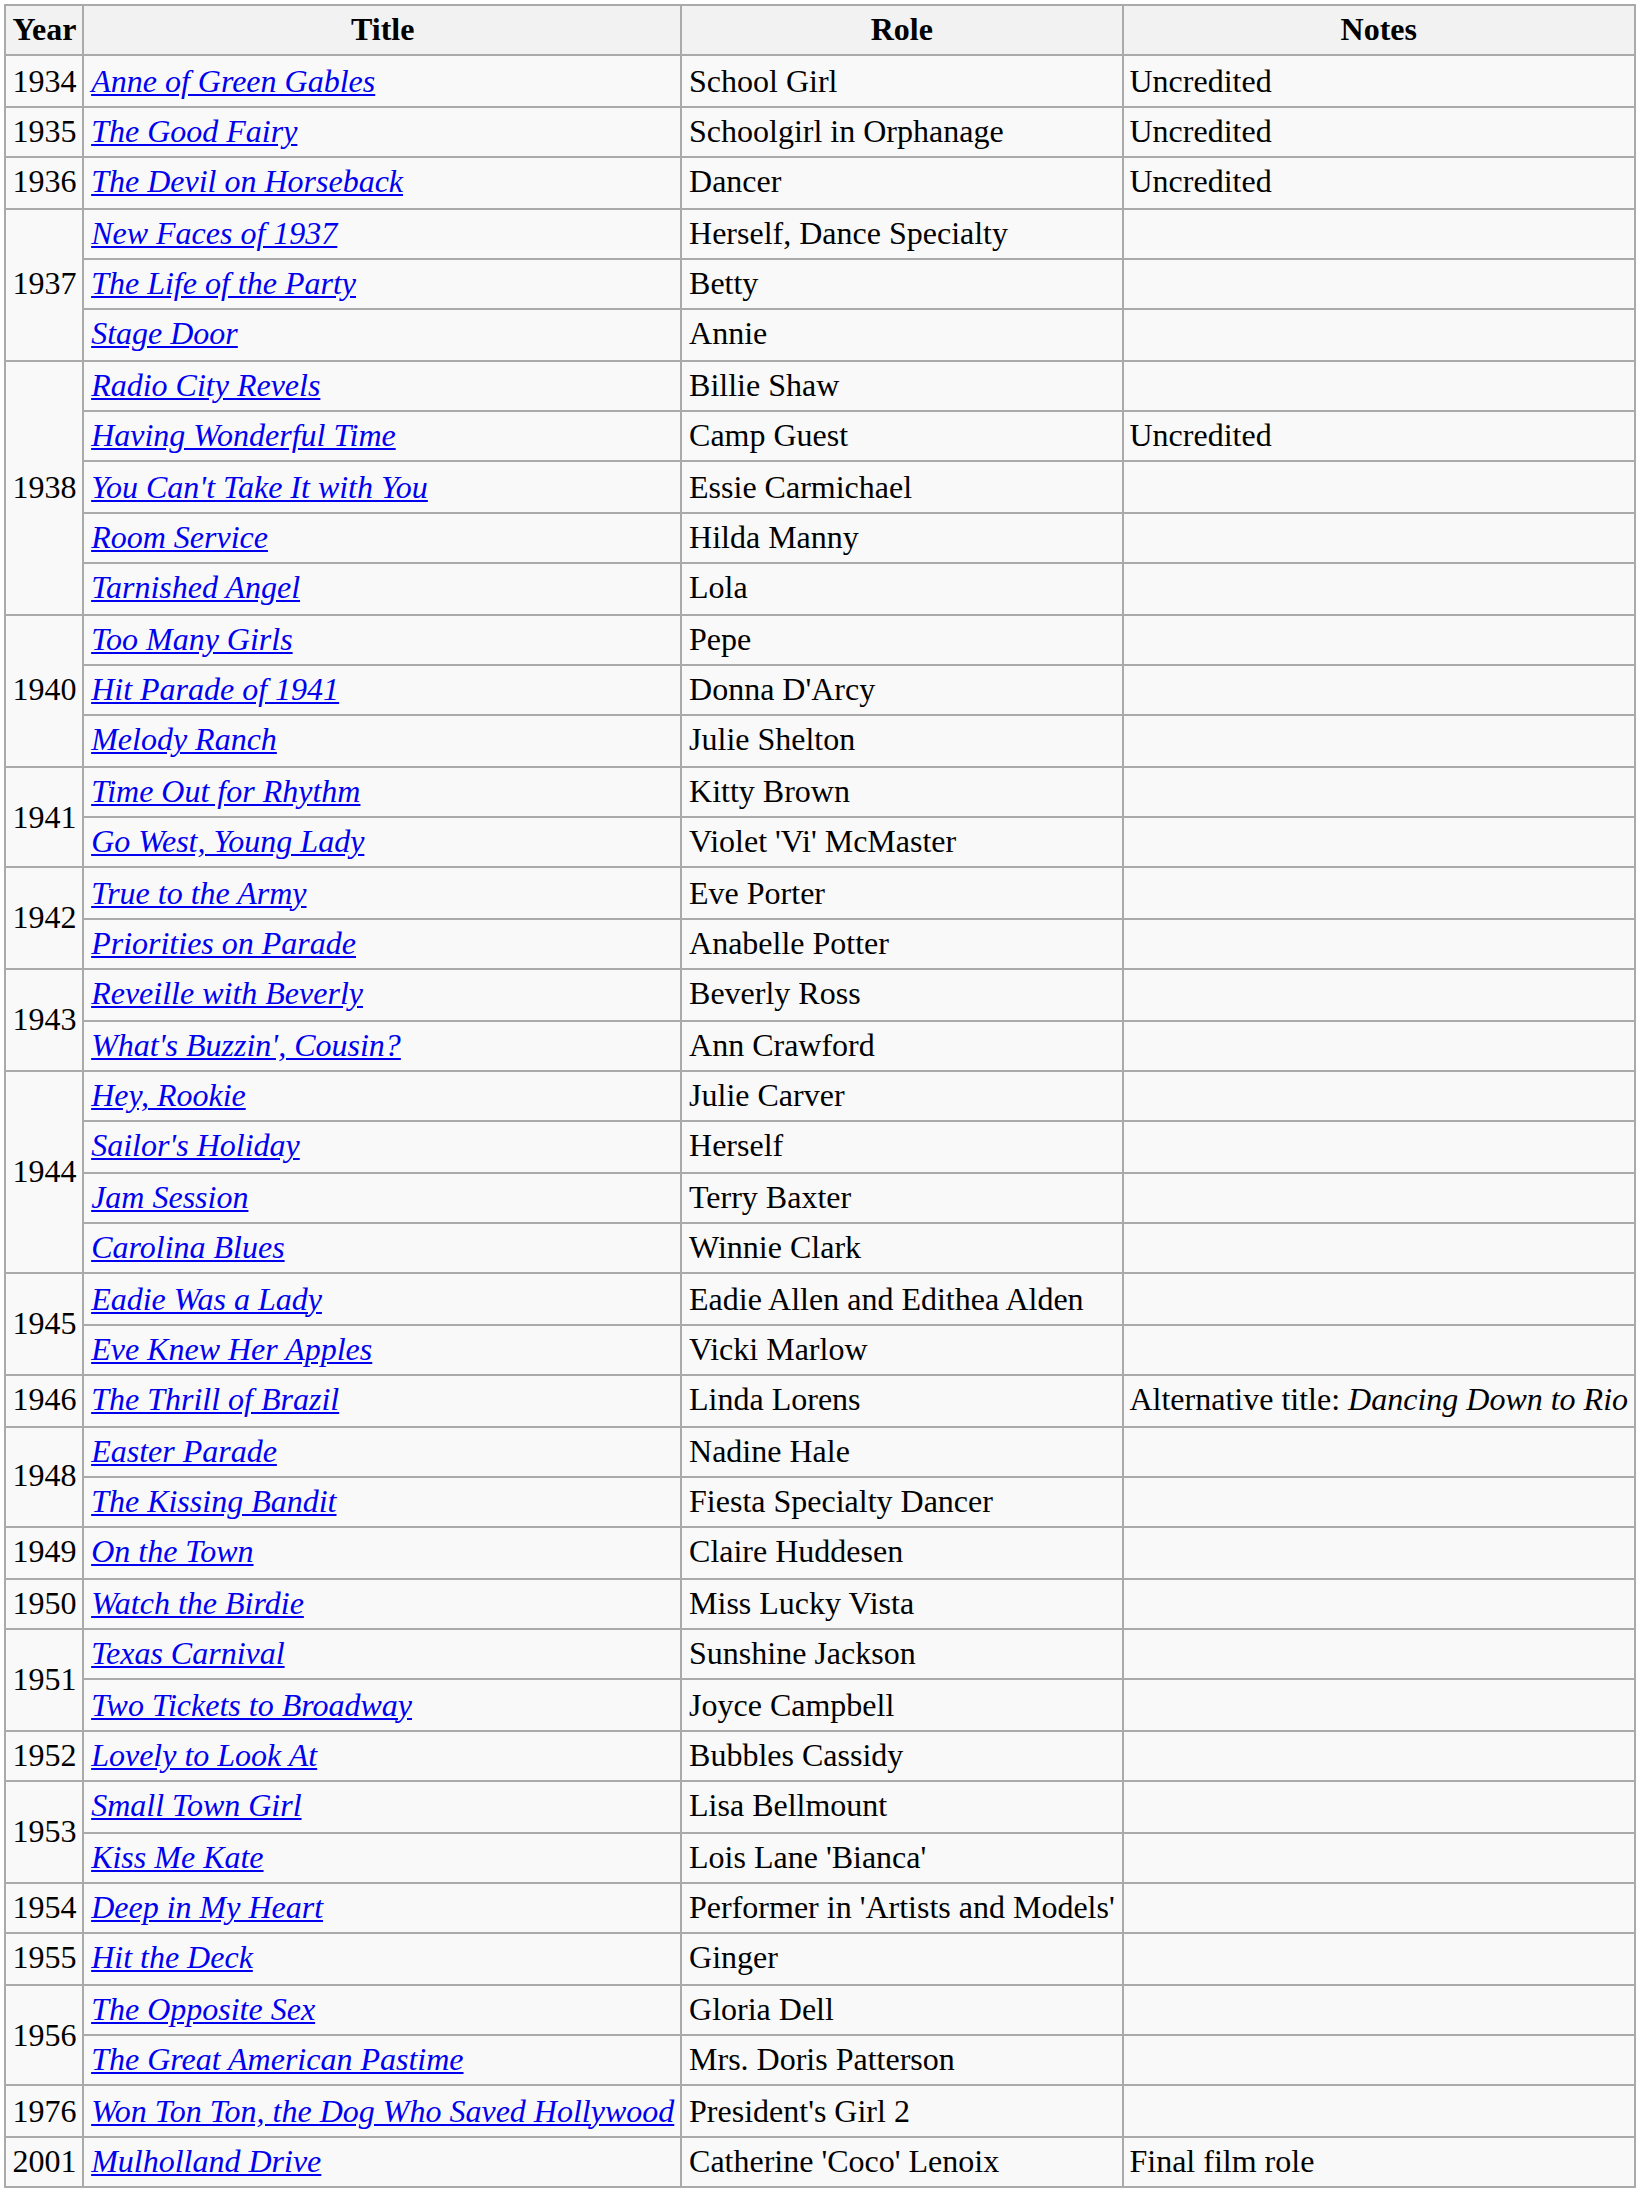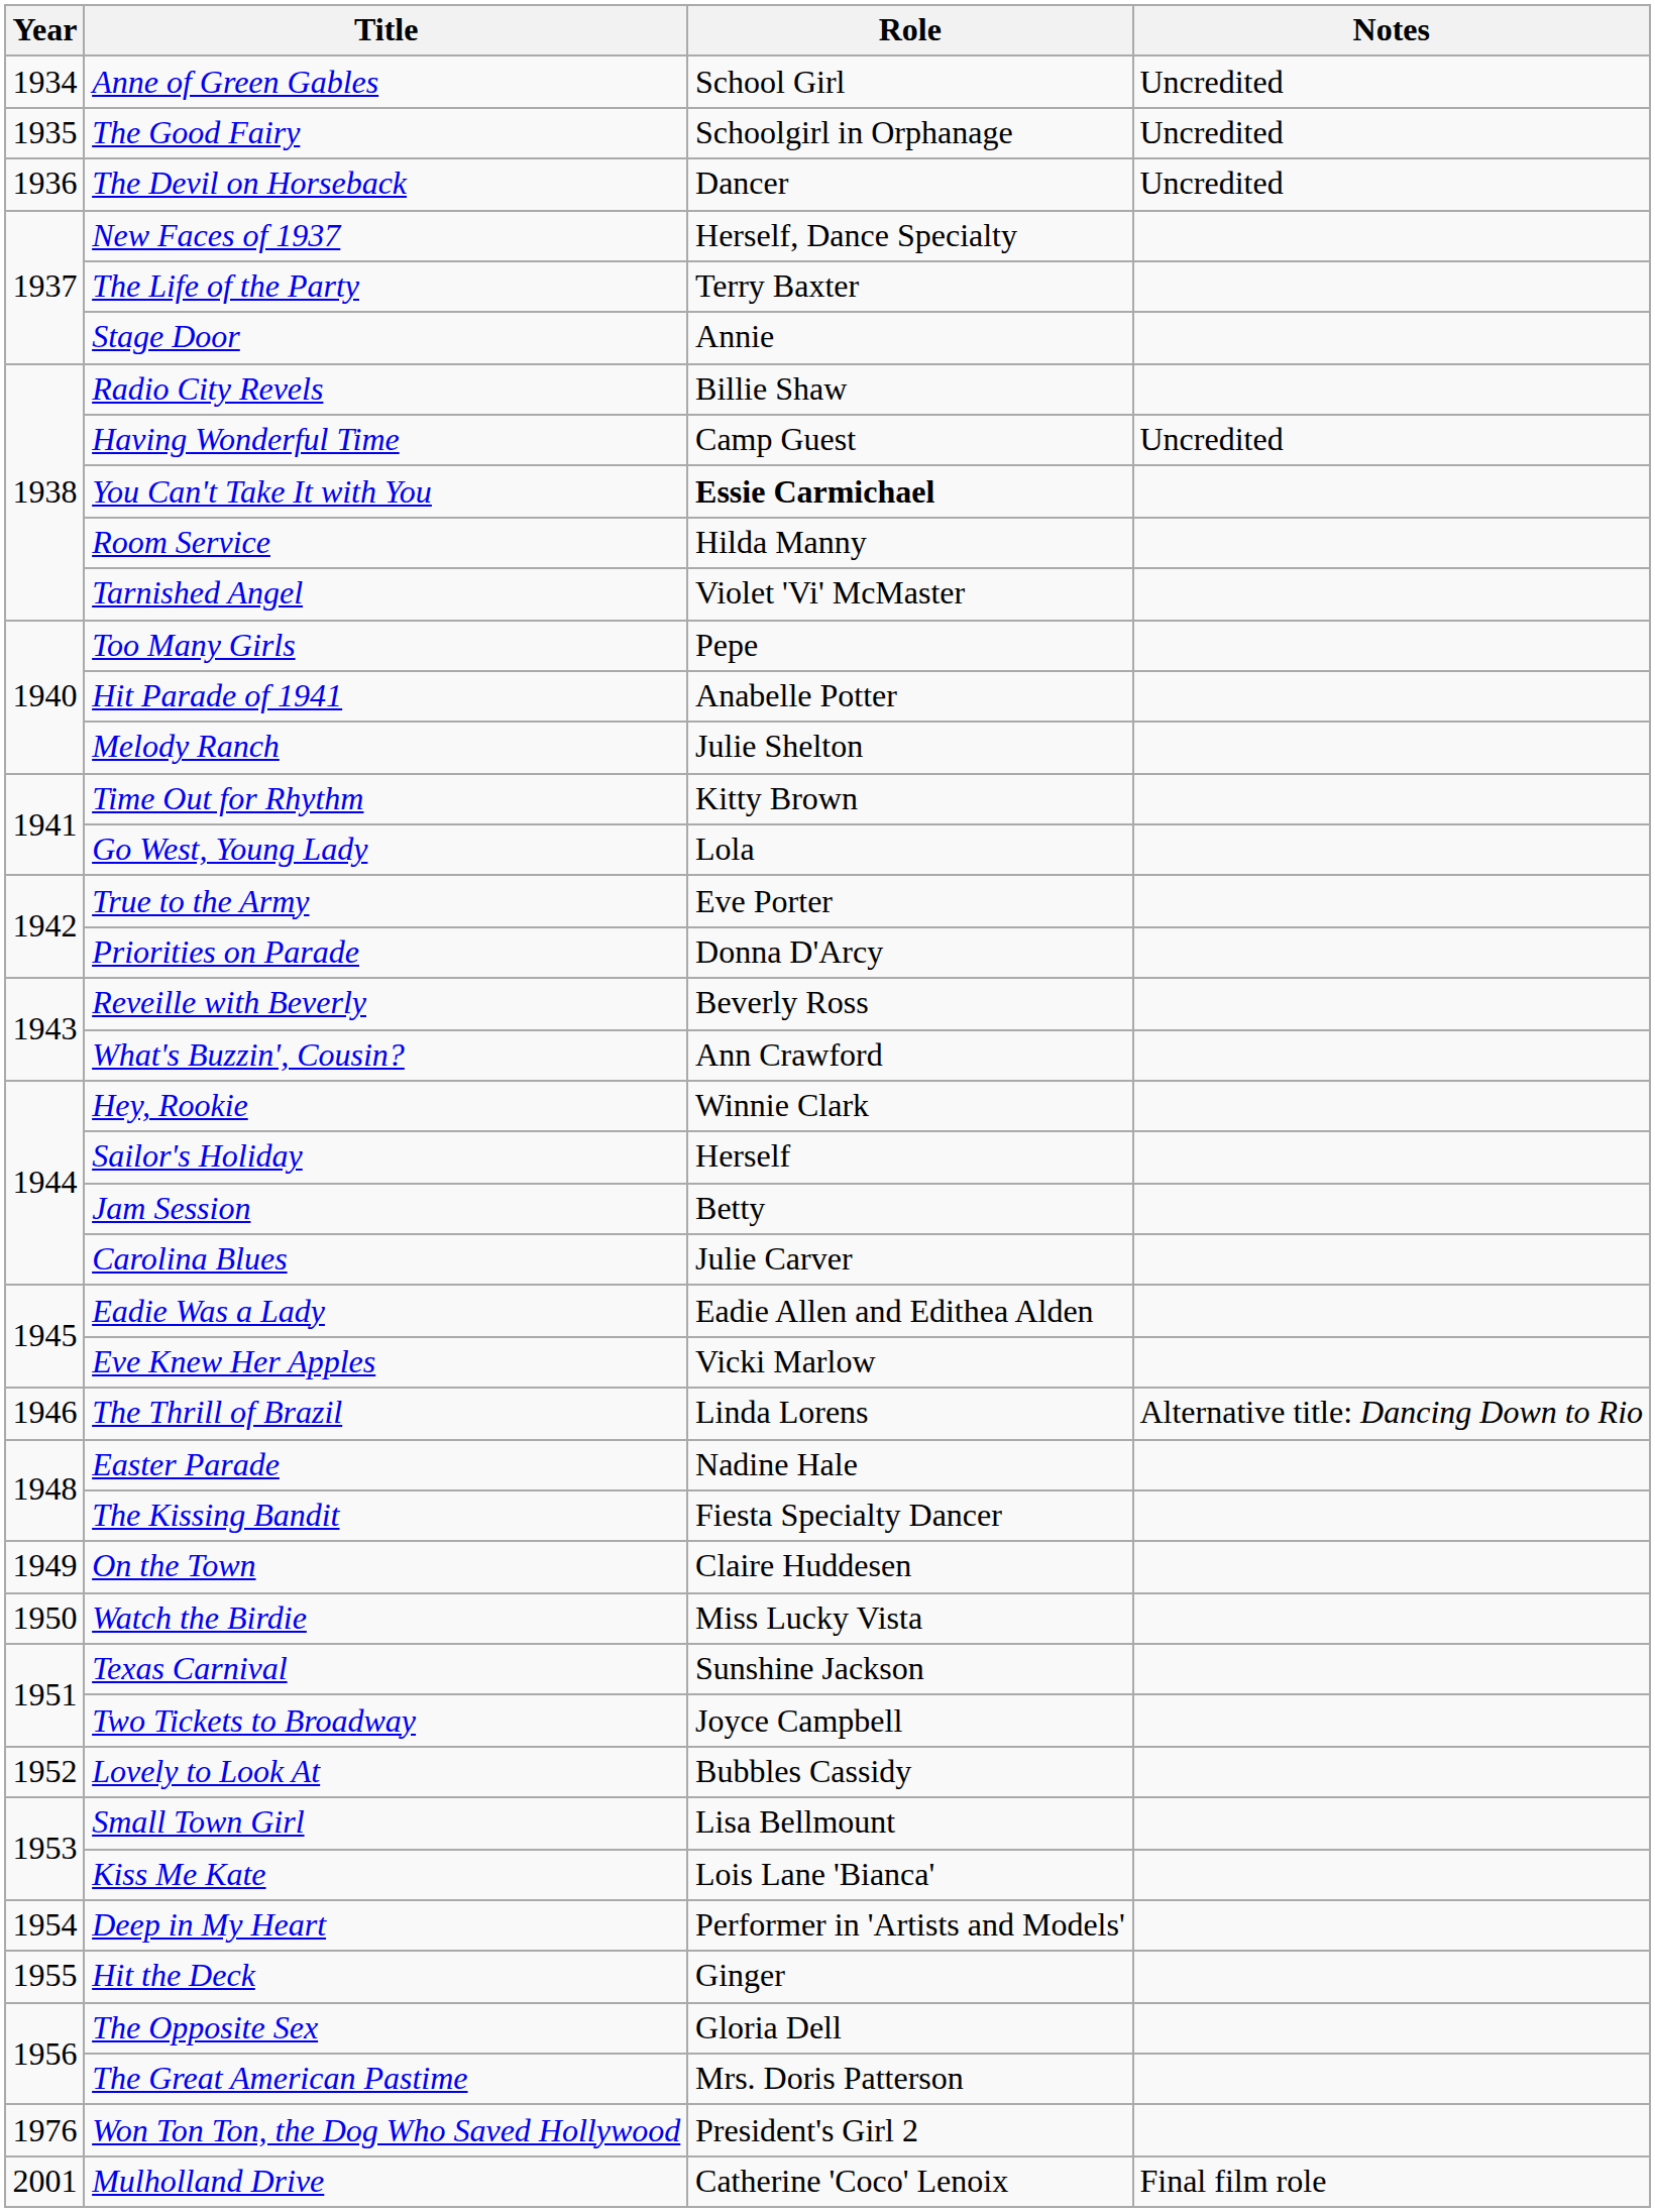The Life of the Party | Role: Betty -> Terry Baxter
You Can't Take It with You | Role: normal -> bold
Tarnished Angel | Role: Lola -> Violet 'Vi' McMaster
Hit Parade of 1941 | Role: Donna D'Arcy -> Anabelle Potter
Go West, Young Lady | Role: Violet 'Vi' McMaster -> Lola
Priorities on Parade | Role: Anabelle Potter -> Donna D'Arcy
Hey, Rookie | Role: Julie Carver -> Winnie Clark
Jam Session | Role: Terry Baxter -> Betty
Carolina Blues | Role: Winnie Clark -> Julie Carver
